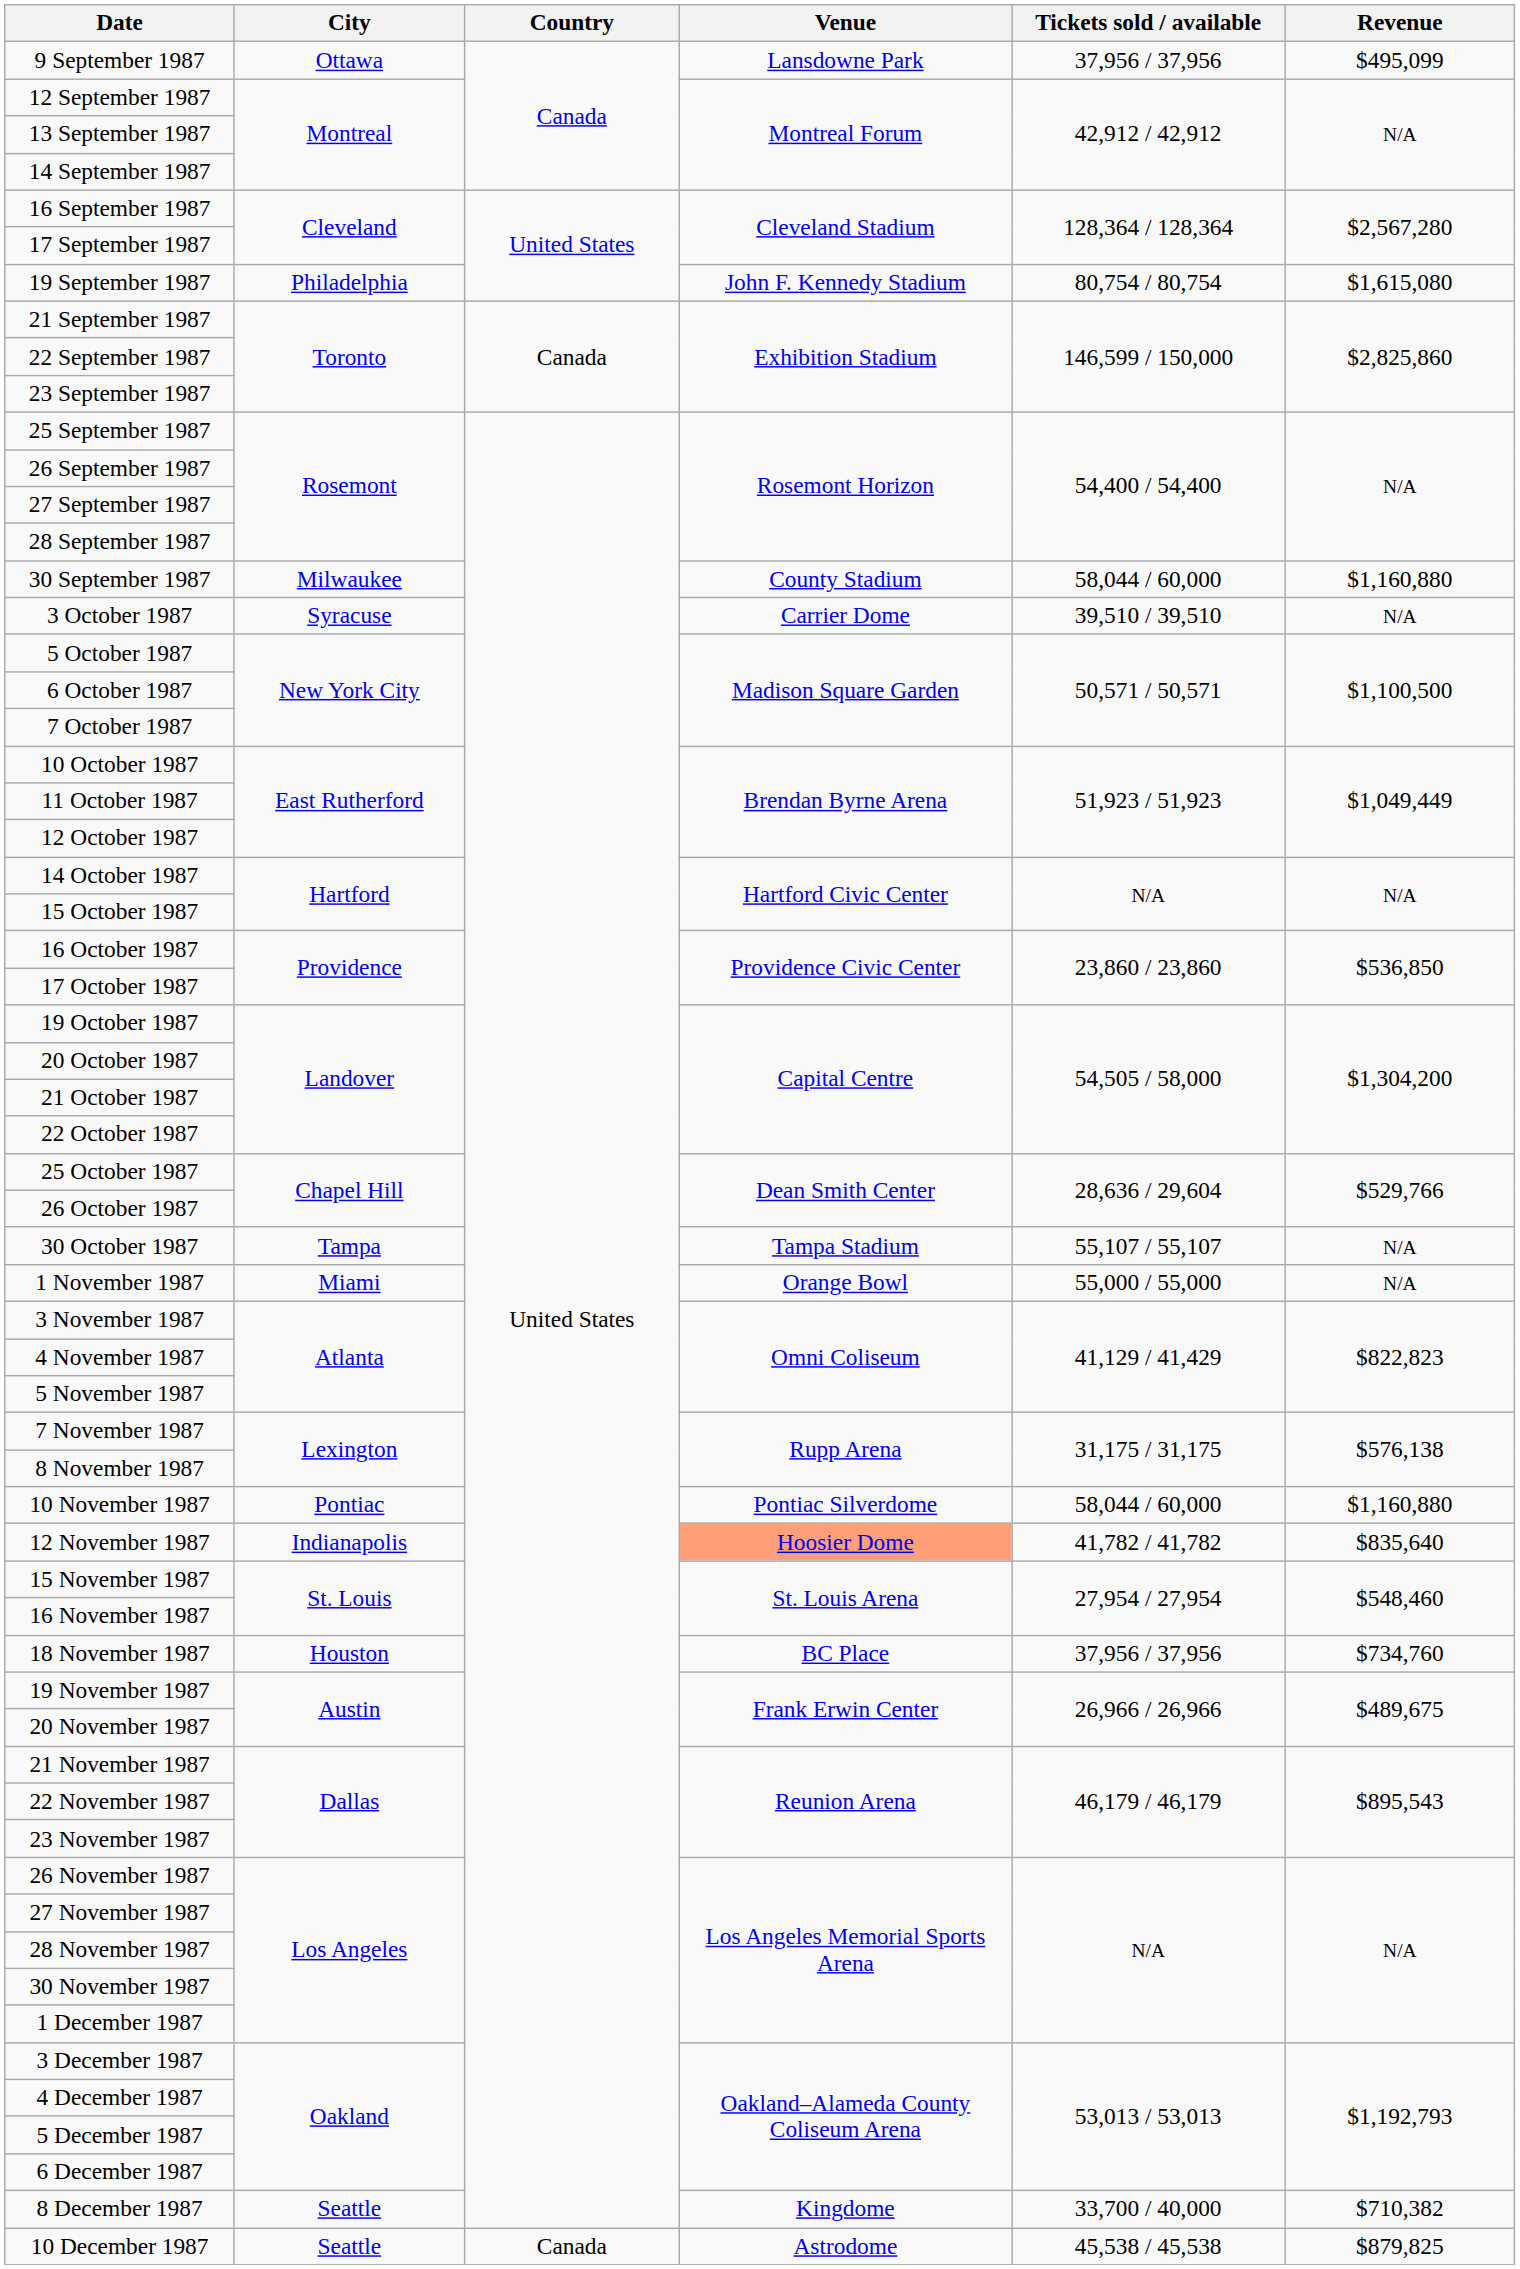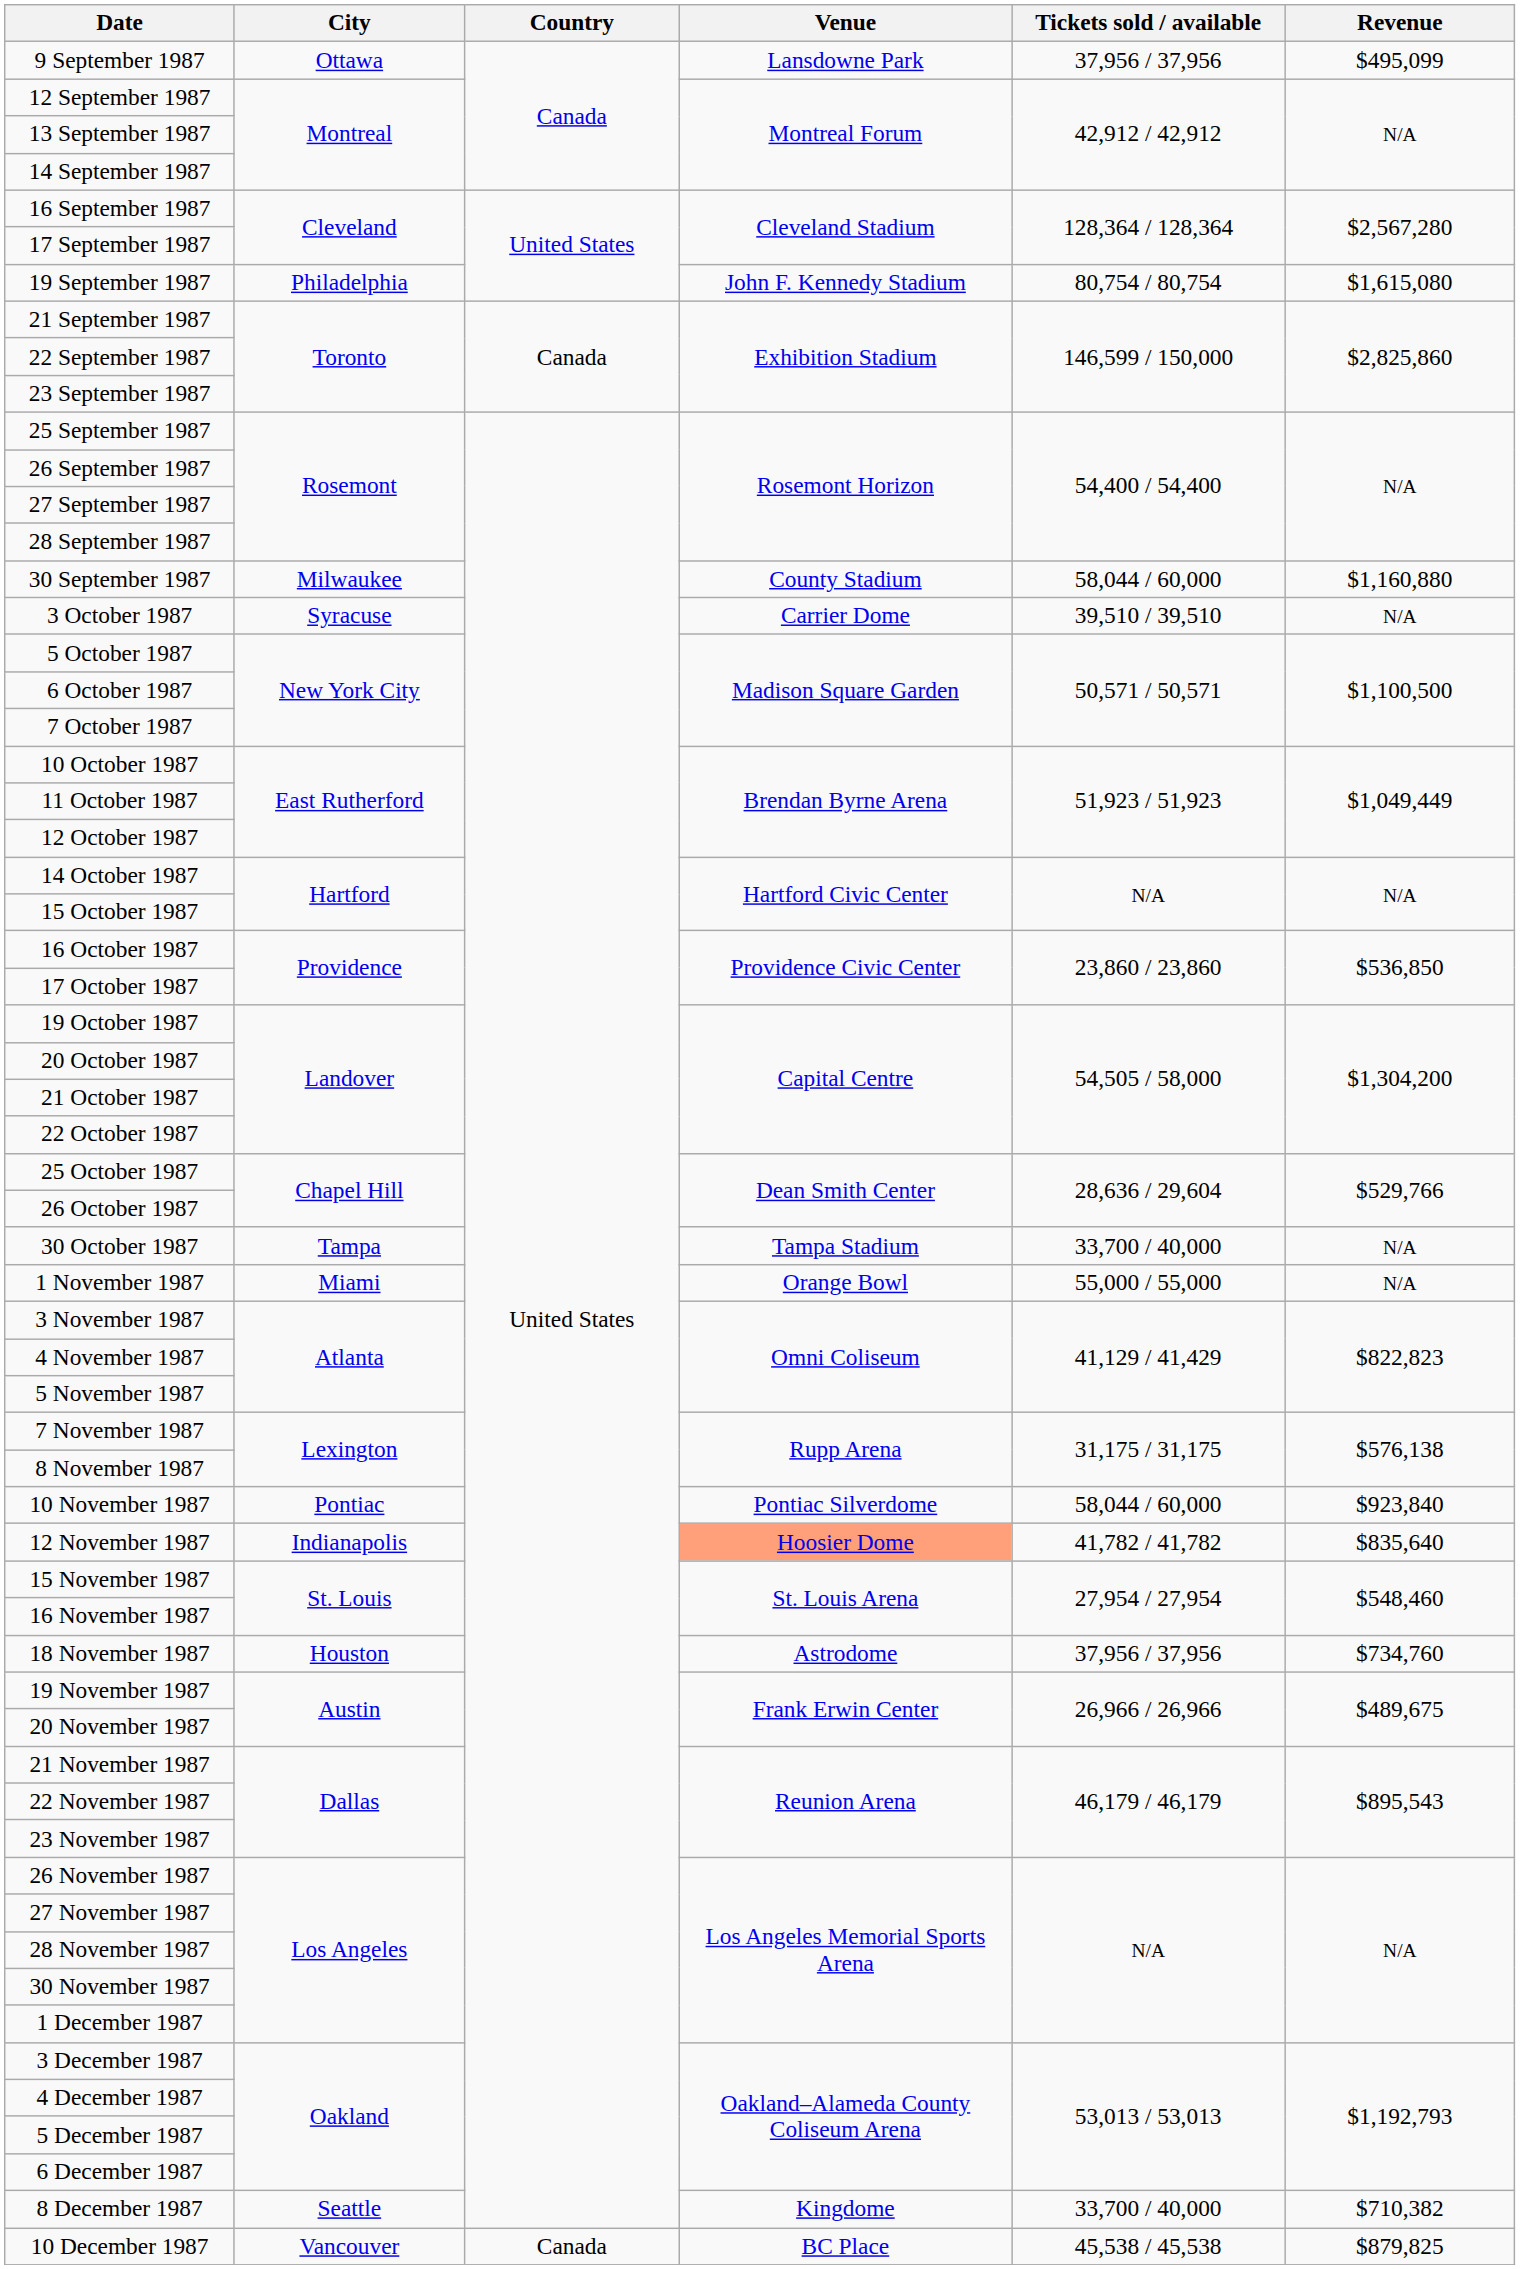30 October 1987 | Tickets sold / available: 55,107 / 55,107 -> 33,700 / 40,000
10 November 1987 | Revenue: $1,160,880 -> $923,840
18 November 1987 | Venue: BC Place -> Astrodome
10 December 1987 | City: Seattle -> Vancouver
10 December 1987 | Venue: Astrodome -> BC Place
